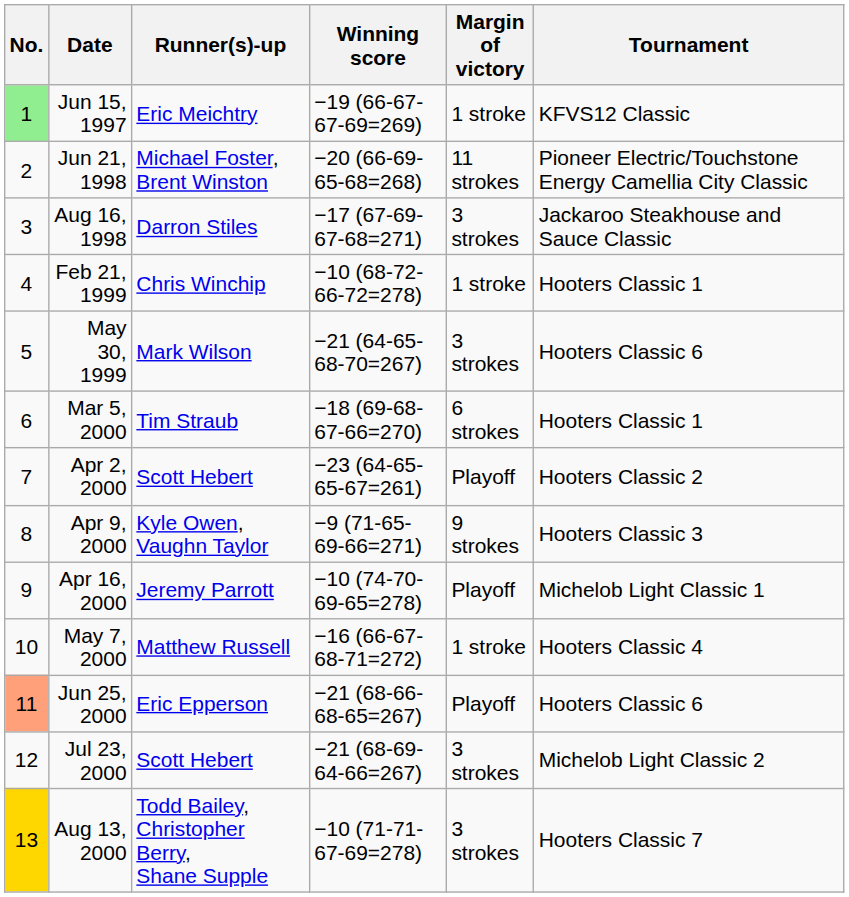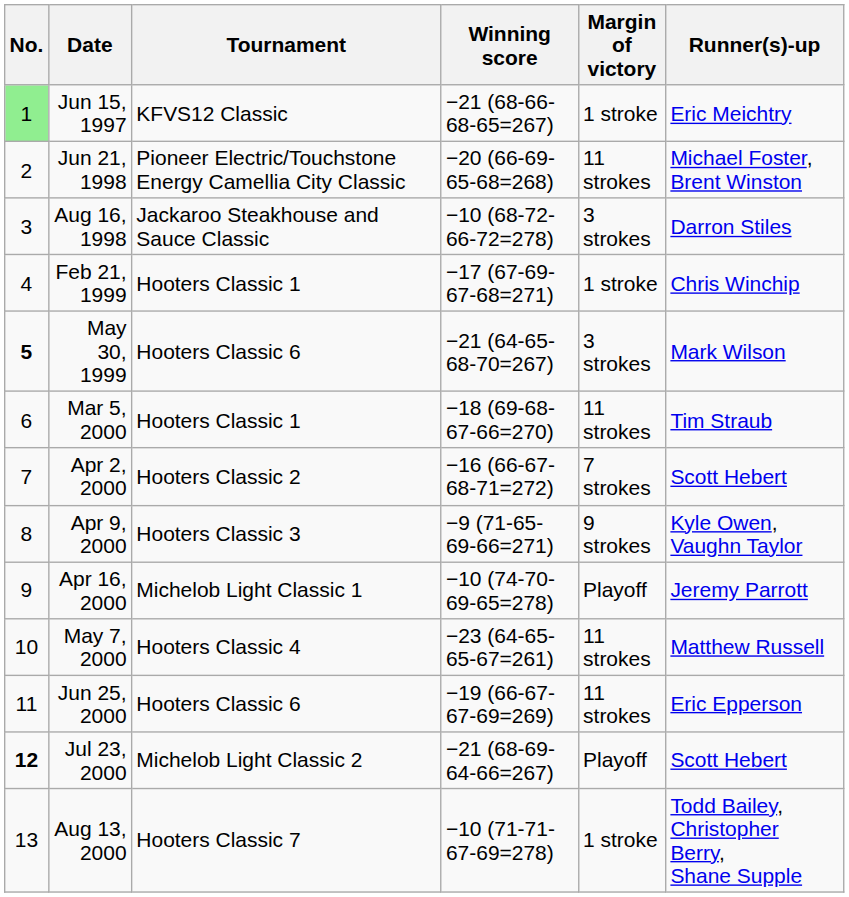columns swapped: Tournament <-> Runner(s)-up
Jun 15, 1997 | Winning score: −19 (66-67-67-69=269) -> −21 (68-66-68-65=267)
Aug 16, 1998 | Winning score: −17 (67-69-67-68=271) -> −10 (68-72-66-72=278)
Feb 21, 1999 | Winning score: −10 (68-72-66-72=278) -> −17 (67-69-67-68=271)
May 30, 1999 | No.: normal -> bold
Mar 5, 2000 | Margin of victory: 6 strokes -> 11 strokes
Apr 2, 2000 | Winning score: −23 (64-65-65-67=261) -> −16 (66-67-68-71=272)
Apr 2, 2000 | Margin of victory: Playoff -> 7 strokes
May 7, 2000 | Winning score: −16 (66-67-68-71=272) -> −23 (64-65-65-67=261)
May 7, 2000 | Margin of victory: 1 stroke -> 11 strokes
Jun 25, 2000 | No.: lightsalmon background -> no background
Jun 25, 2000 | Winning score: −21 (68-66-68-65=267) -> −19 (66-67-67-69=269)
Jun 25, 2000 | Margin of victory: Playoff -> 11 strokes
Jul 23, 2000 | No.: normal -> bold
Jul 23, 2000 | Margin of victory: 3 strokes -> Playoff
Aug 13, 2000 | No.: gold background -> no background
Aug 13, 2000 | Margin of victory: 3 strokes -> 1 stroke
